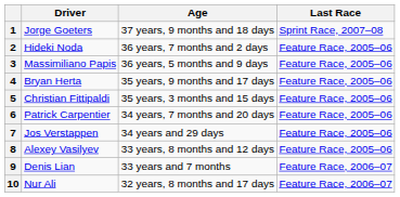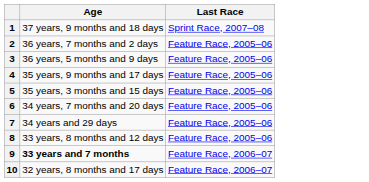- column: Driver | Jorge Goeters | Hideki Noda | Massimiliano Papis | Bryan Herta | Christian Fittipaldi | Patrick Carpentier | Jos Verstappen | Alexey Vasilyev | Denis Lian | Nur Ali
9 | Age: normal -> bold
